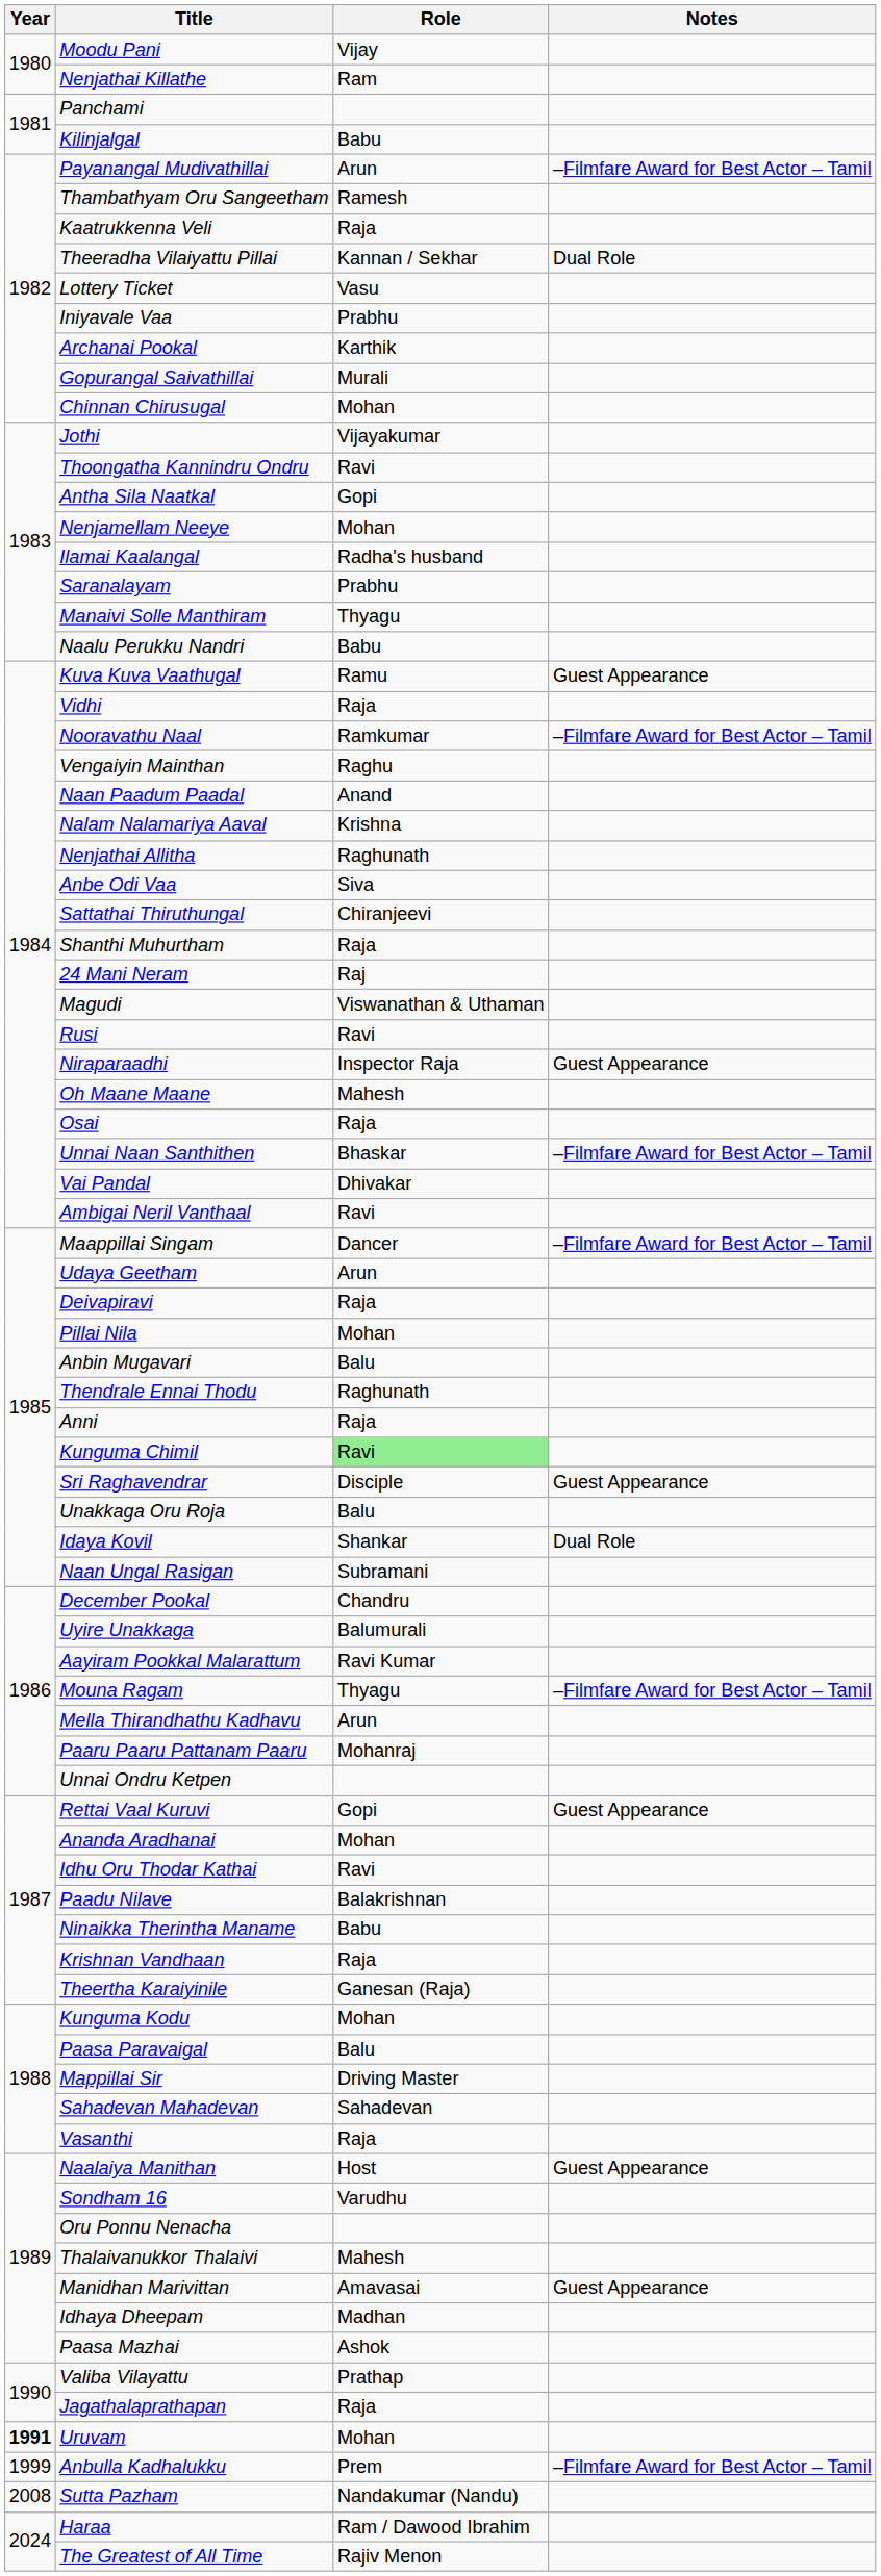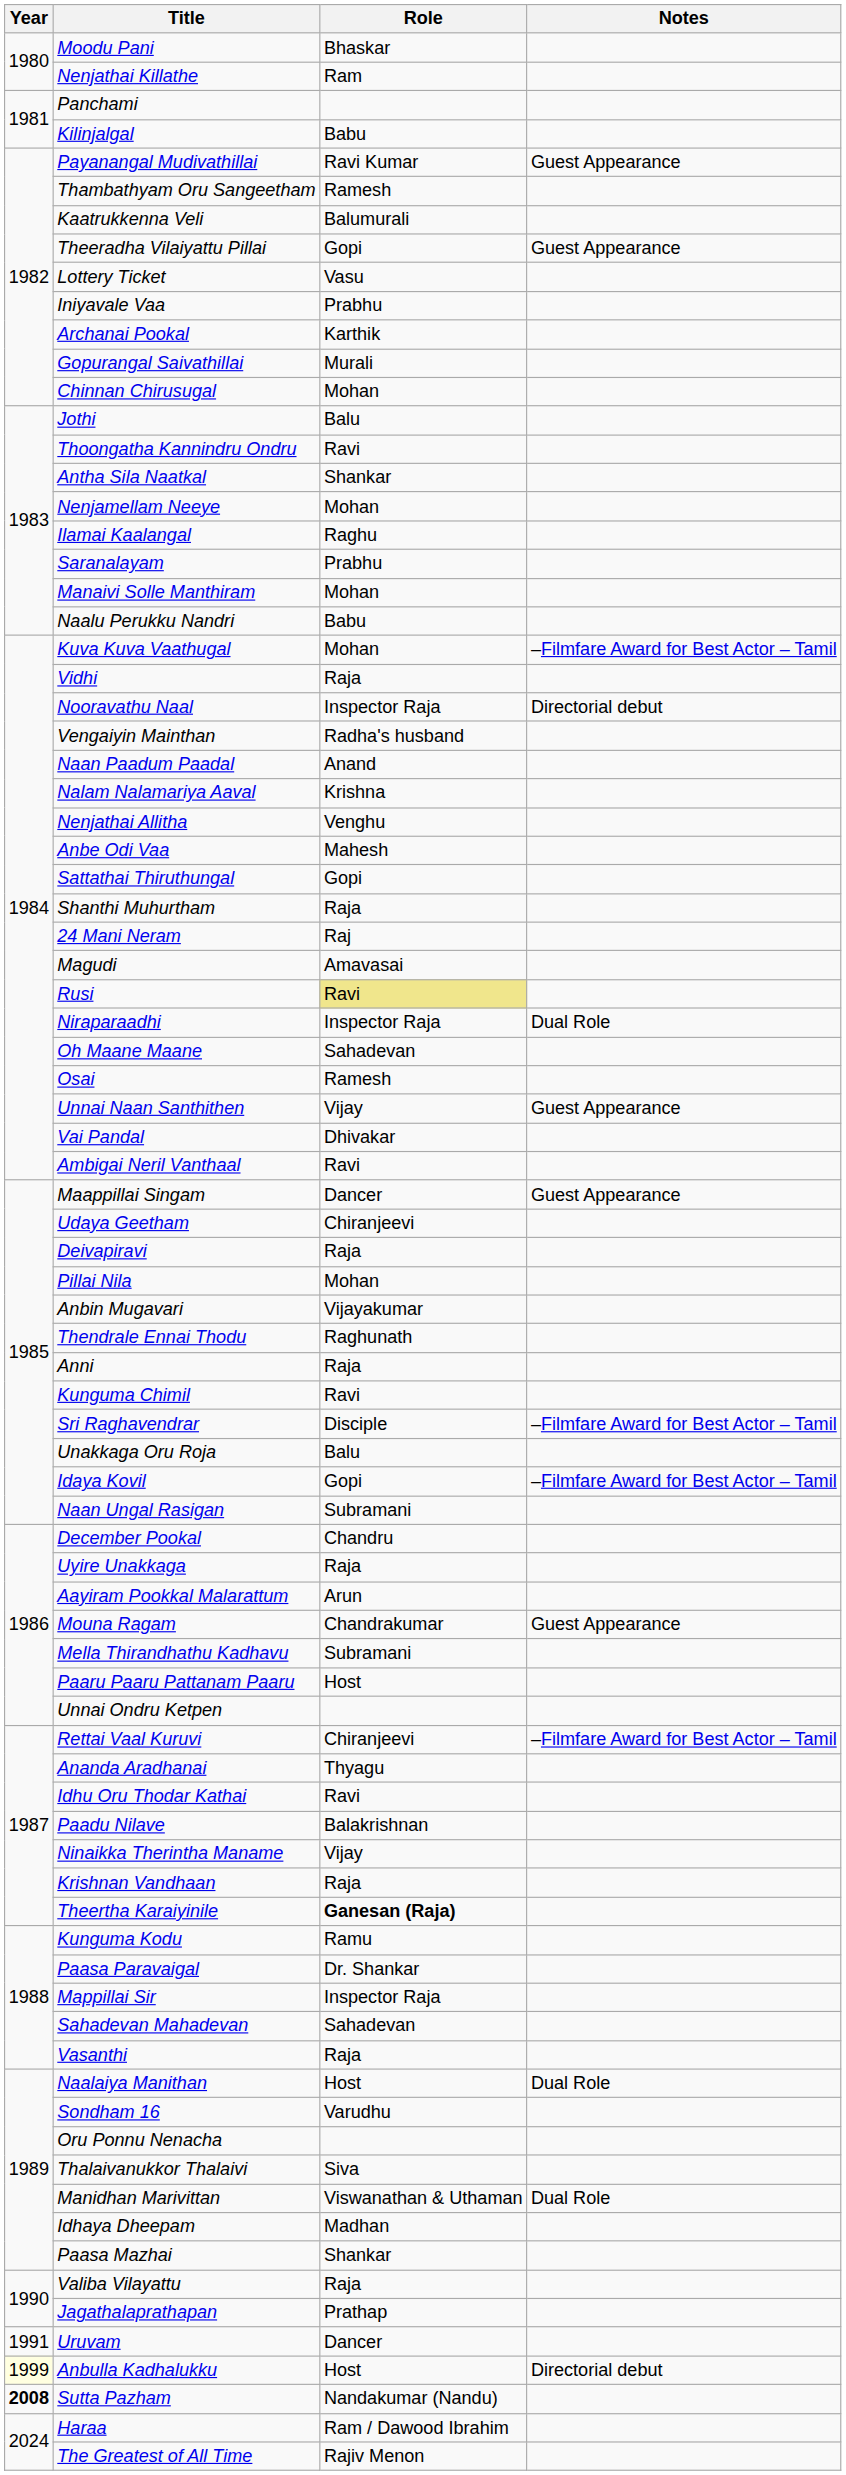Moodu Pani | Role: Vijay -> Bhaskar
Payanangal Mudivathillai | Role: Arun -> Ravi Kumar
Payanangal Mudivathillai | Notes: –Filmfare Award for Best Actor – Tamil -> Guest Appearance
Kaatrukkenna Veli | Role: Raja -> Balumurali
Theeradha Vilaiyattu Pillai | Role: Kannan / Sekhar -> Gopi
Theeradha Vilaiyattu Pillai | Notes: Dual Role -> Guest Appearance
Jothi | Role: Vijayakumar -> Balu
Antha Sila Naatkal | Role: Gopi -> Shankar
Ilamai Kaalangal | Role: Radha's husband -> Raghu
Manaivi Solle Manthiram | Role: Thyagu -> Mohan
Kuva Kuva Vaathugal | Role: Ramu -> Mohan
Kuva Kuva Vaathugal | Notes: Guest Appearance -> –Filmfare Award for Best Actor – Tamil
Nooravathu Naal | Role: Ramkumar -> Inspector Raja
Nooravathu Naal | Notes: –Filmfare Award for Best Actor – Tamil -> Directorial debut
Vengaiyin Mainthan | Role: Raghu -> Radha's husband
Nenjathai Allitha | Role: Raghunath -> Venghu
Anbe Odi Vaa | Role: Siva -> Mahesh
Sattathai Thiruthungal | Role: Chiranjeevi -> Gopi
Magudi | Role: Viswanathan & Uthaman -> Amavasai
Rusi | Role: no background -> khaki background
Niraparaadhi | Notes: Guest Appearance -> Dual Role
Oh Maane Maane | Role: Mahesh -> Sahadevan
Osai | Role: Raja -> Ramesh
Unnai Naan Santhithen | Role: Bhaskar -> Vijay
Unnai Naan Santhithen | Notes: –Filmfare Award for Best Actor – Tamil -> Guest Appearance
Maappillai Singam | Notes: –Filmfare Award for Best Actor – Tamil -> Guest Appearance
Udaya Geetham | Role: Arun -> Chiranjeevi
Anbin Mugavari | Role: Balu -> Vijayakumar
Kunguma Chimil | Role: lightgreen background -> no background
Sri Raghavendrar | Notes: Guest Appearance -> –Filmfare Award for Best Actor – Tamil
Idaya Kovil | Role: Shankar -> Gopi
Idaya Kovil | Notes: Dual Role -> –Filmfare Award for Best Actor – Tamil
Uyire Unakkaga | Role: Balumurali -> Raja
Aayiram Pookkal Malarattum | Role: Ravi Kumar -> Arun
Mouna Ragam | Role: Thyagu -> Chandrakumar
Mouna Ragam | Notes: –Filmfare Award for Best Actor – Tamil -> Guest Appearance
Mella Thirandhathu Kadhavu | Role: Arun -> Subramani
Paaru Paaru Pattanam Paaru | Role: Mohanraj -> Host
Rettai Vaal Kuruvi | Role: Gopi -> Chiranjeevi
Rettai Vaal Kuruvi | Notes: Guest Appearance -> –Filmfare Award for Best Actor – Tamil
Ananda Aradhanai | Role: Mohan -> Thyagu
Ninaikka Therintha Maname | Role: Babu -> Vijay
Theertha Karaiyinile | Role: normal -> bold
Kunguma Kodu | Role: Mohan -> Ramu
Paasa Paravaigal | Role: Balu -> Dr. Shankar
Mappillai Sir | Role: Driving Master -> Inspector Raja
Naalaiya Manithan | Notes: Guest Appearance -> Dual Role
Thalaivanukkor Thalaivi | Role: Mahesh -> Siva
Manidhan Marivittan | Role: Amavasai -> Viswanathan & Uthaman
Manidhan Marivittan | Notes: Guest Appearance -> Dual Role
Paasa Mazhai | Role: Ashok -> Shankar
Valiba Vilayattu | Role: Prathap -> Raja
Jagathalaprathapan | Role: Raja -> Prathap
Uruvam | Year: bold -> normal
Uruvam | Role: Mohan -> Dancer
Anbulla Kadhalukku | Year: no background -> lightyellow background
Anbulla Kadhalukku | Role: Prem -> Host
Anbulla Kadhalukku | Notes: –Filmfare Award for Best Actor – Tamil -> Directorial debut
Sutta Pazham | Year: normal -> bold
